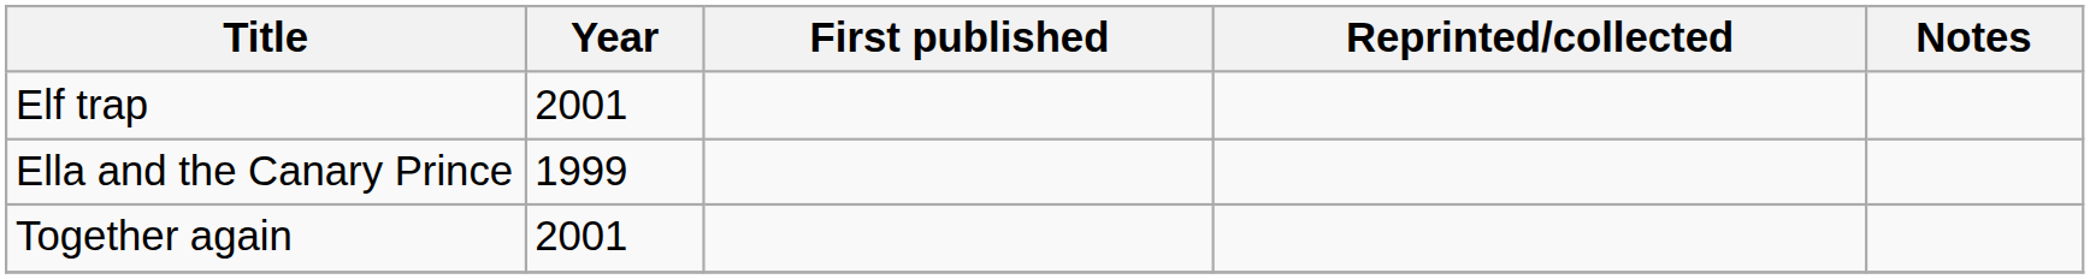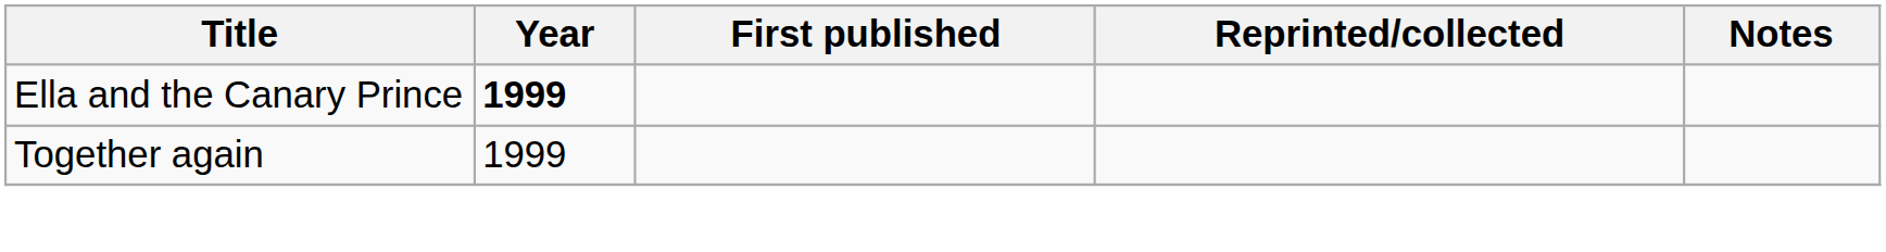- row: Elf trap | 2001
Ella and the Canary Prince | Year: normal -> bold
Together again | Year: 2001 -> 1999
